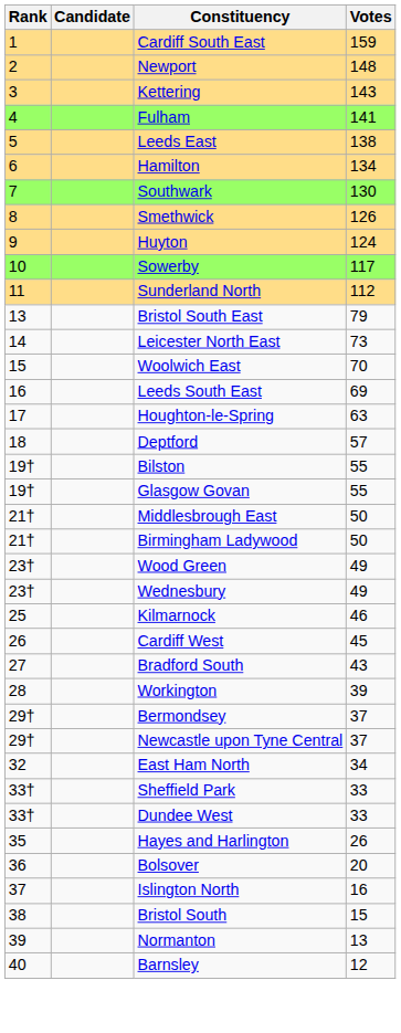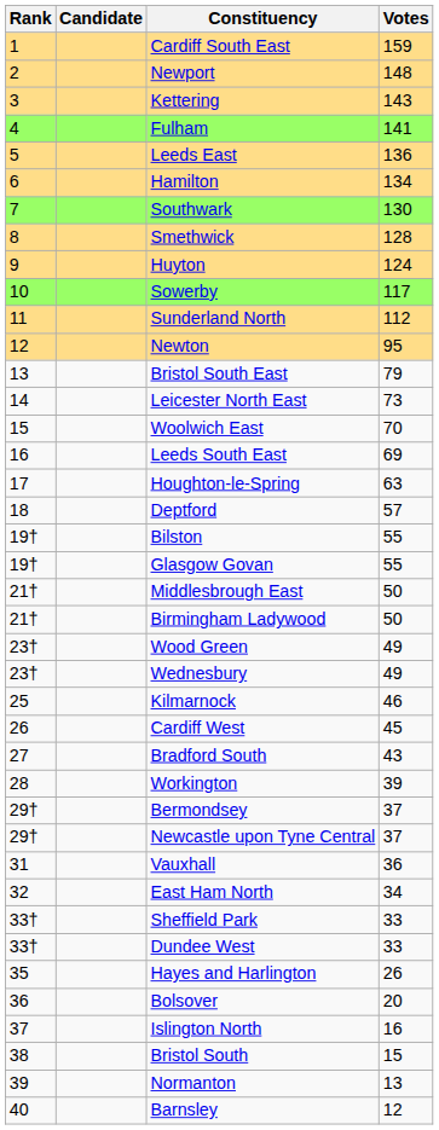Leeds East | Votes: 138 -> 136
Smethwick | Votes: 126 -> 128
+ row: 12 | Newton | 95
+ row: 31 | Vauxhall | 36
